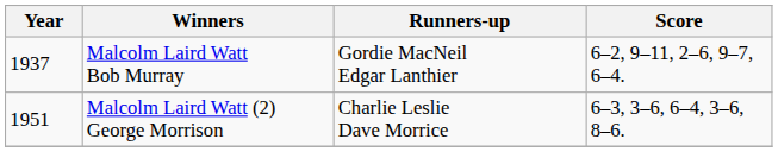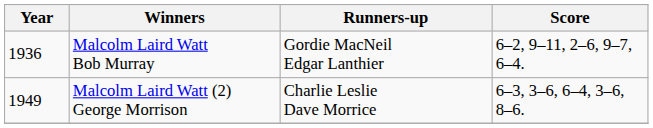Malcolm Laird Watt Bob Murray | Year: 1937 -> 1936
Malcolm Laird Watt (2) George Morrison | Year: 1951 -> 1949
